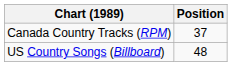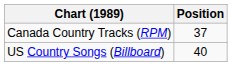US Country Songs (Billboard) | Position: 48 -> 40
